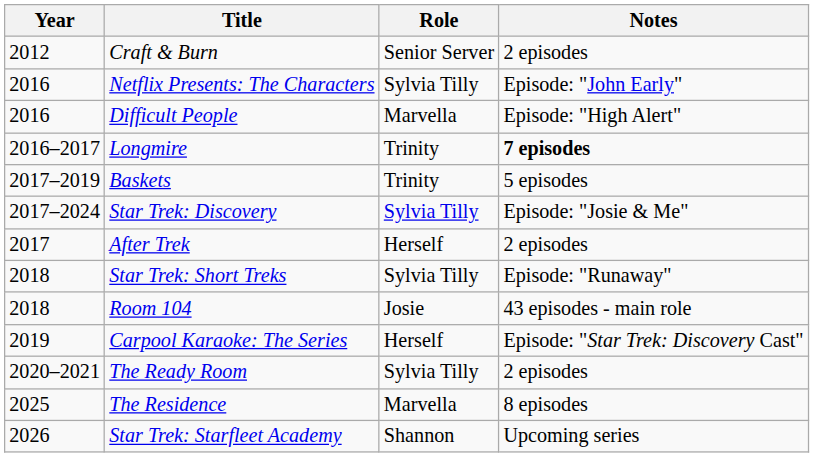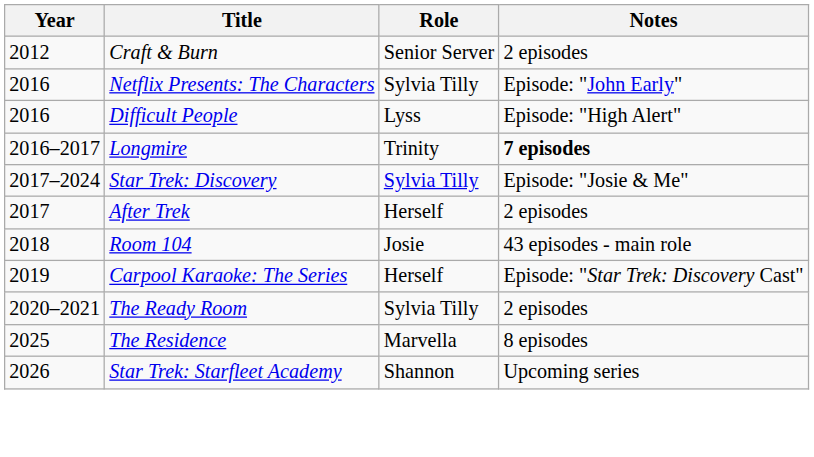Difficult People | Role: Marvella -> Lyss
- row: 2017–2019 | Baskets | Trinity | 5 episodes
- row: 2018 | Star Trek: Short Treks | Sylvia Tilly | Episode: "Runaway"
